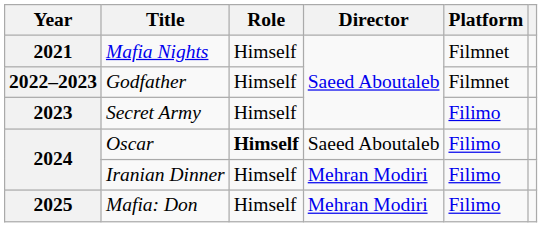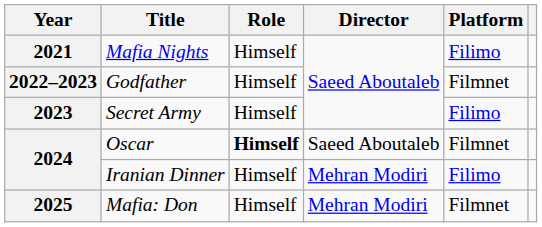Mafia Nights | Platform: Filmnet -> Filimo
Oscar | Platform: Filimo -> Filmnet
Mafia: Don | Platform: Filimo -> Filmnet
